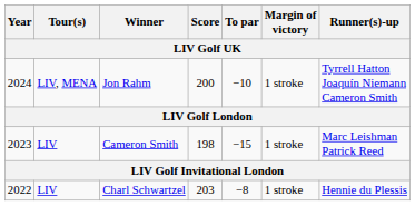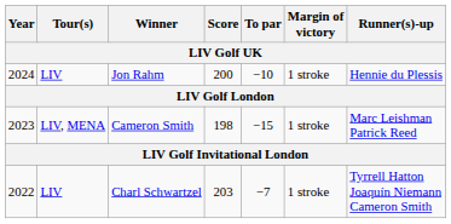Jon Rahm | Tour(s): LIV, MENA -> LIV
Jon Rahm | Runner(s)-up: Tyrrell Hatton Joaquín Niemann Cameron Smith -> Hennie du Plessis
Cameron Smith | Tour(s): LIV -> LIV, MENA
Charl Schwartzel | To par: −8 -> −7
Charl Schwartzel | Runner(s)-up: Hennie du Plessis -> Tyrrell Hatton Joaquín Niemann Cameron Smith
